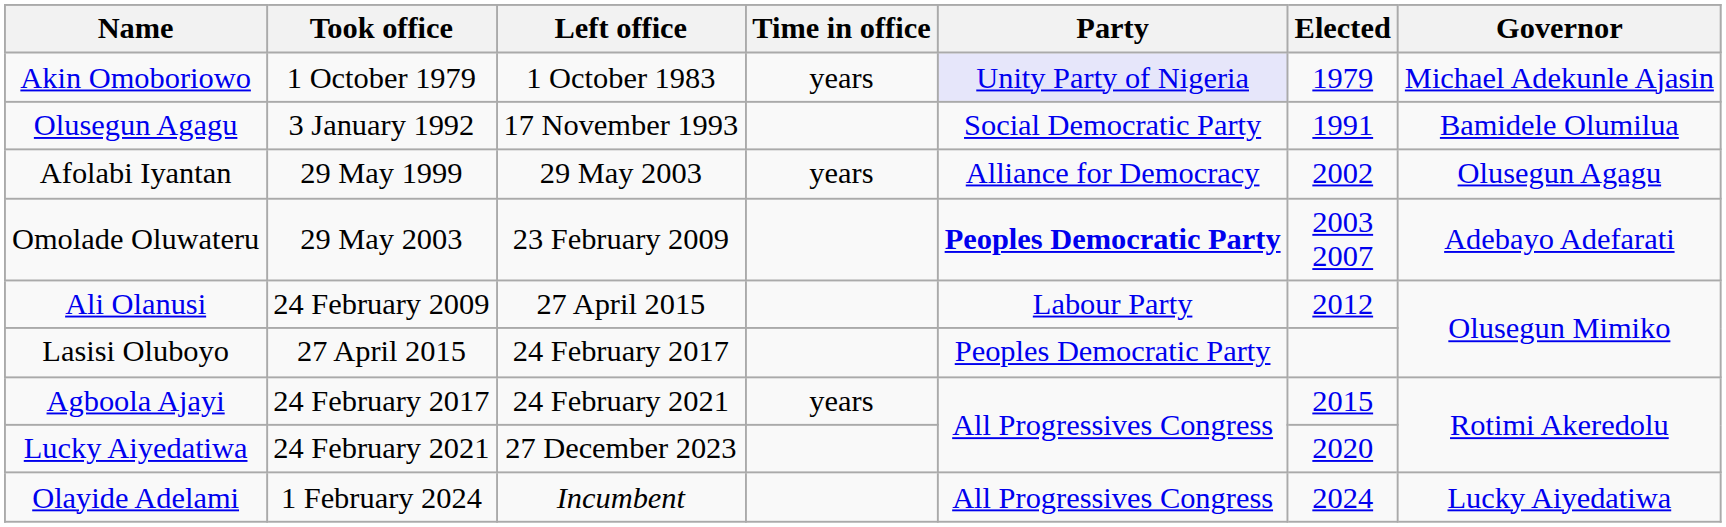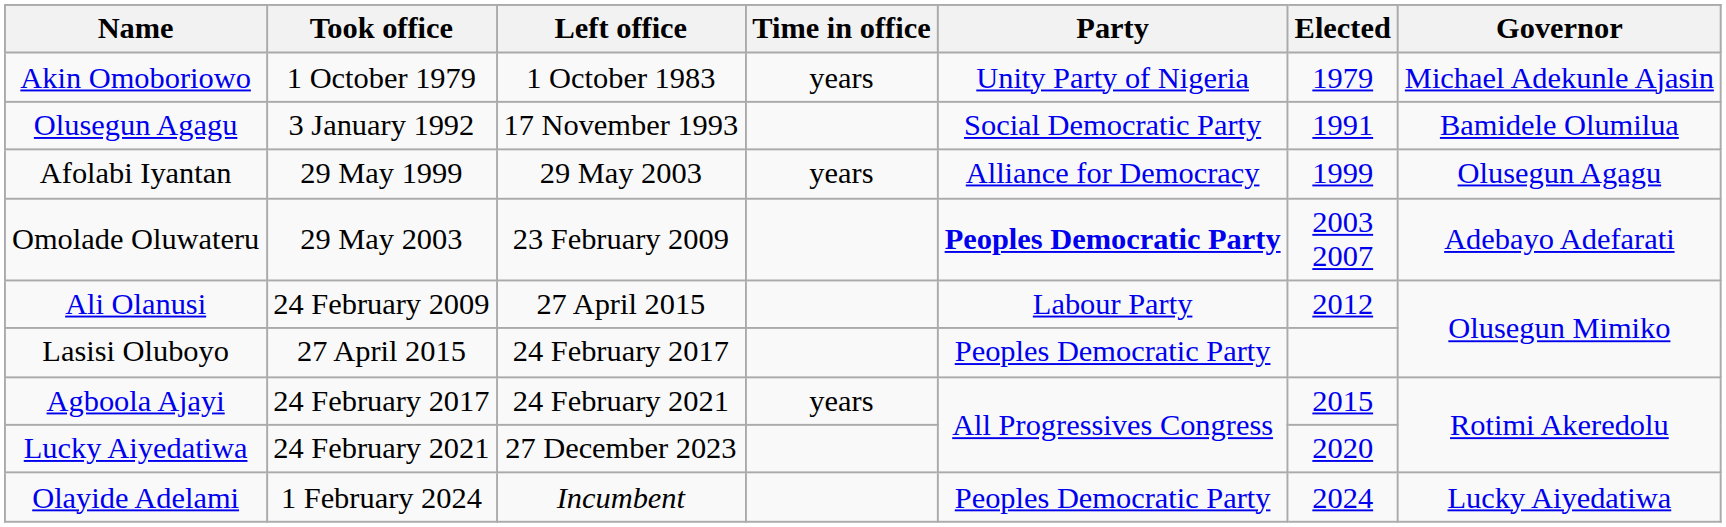Akin Omoboriowo | Party: lavender background -> no background
Afolabi Iyantan | Elected: 2002 -> 1999
Olayide Adelami | Party: All Progressives Congress -> Peoples Democratic Party
